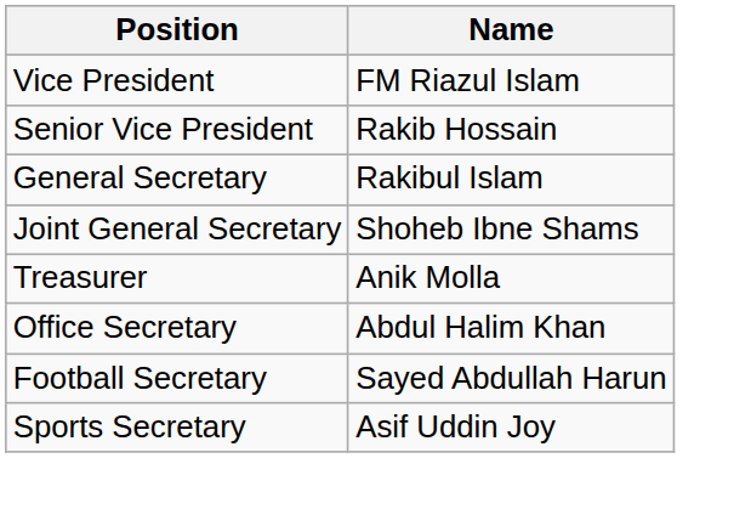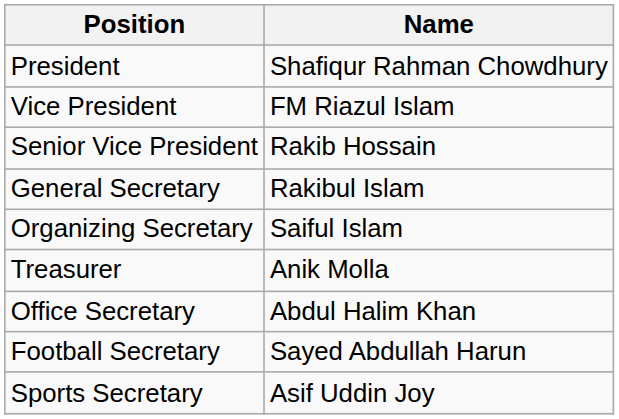+ row: President | Shafiqur Rahman Chowdhury
- row: Joint General Secretary | Shoheb Ibne Shams
+ row: Organizing Secretary | Saiful Islam
